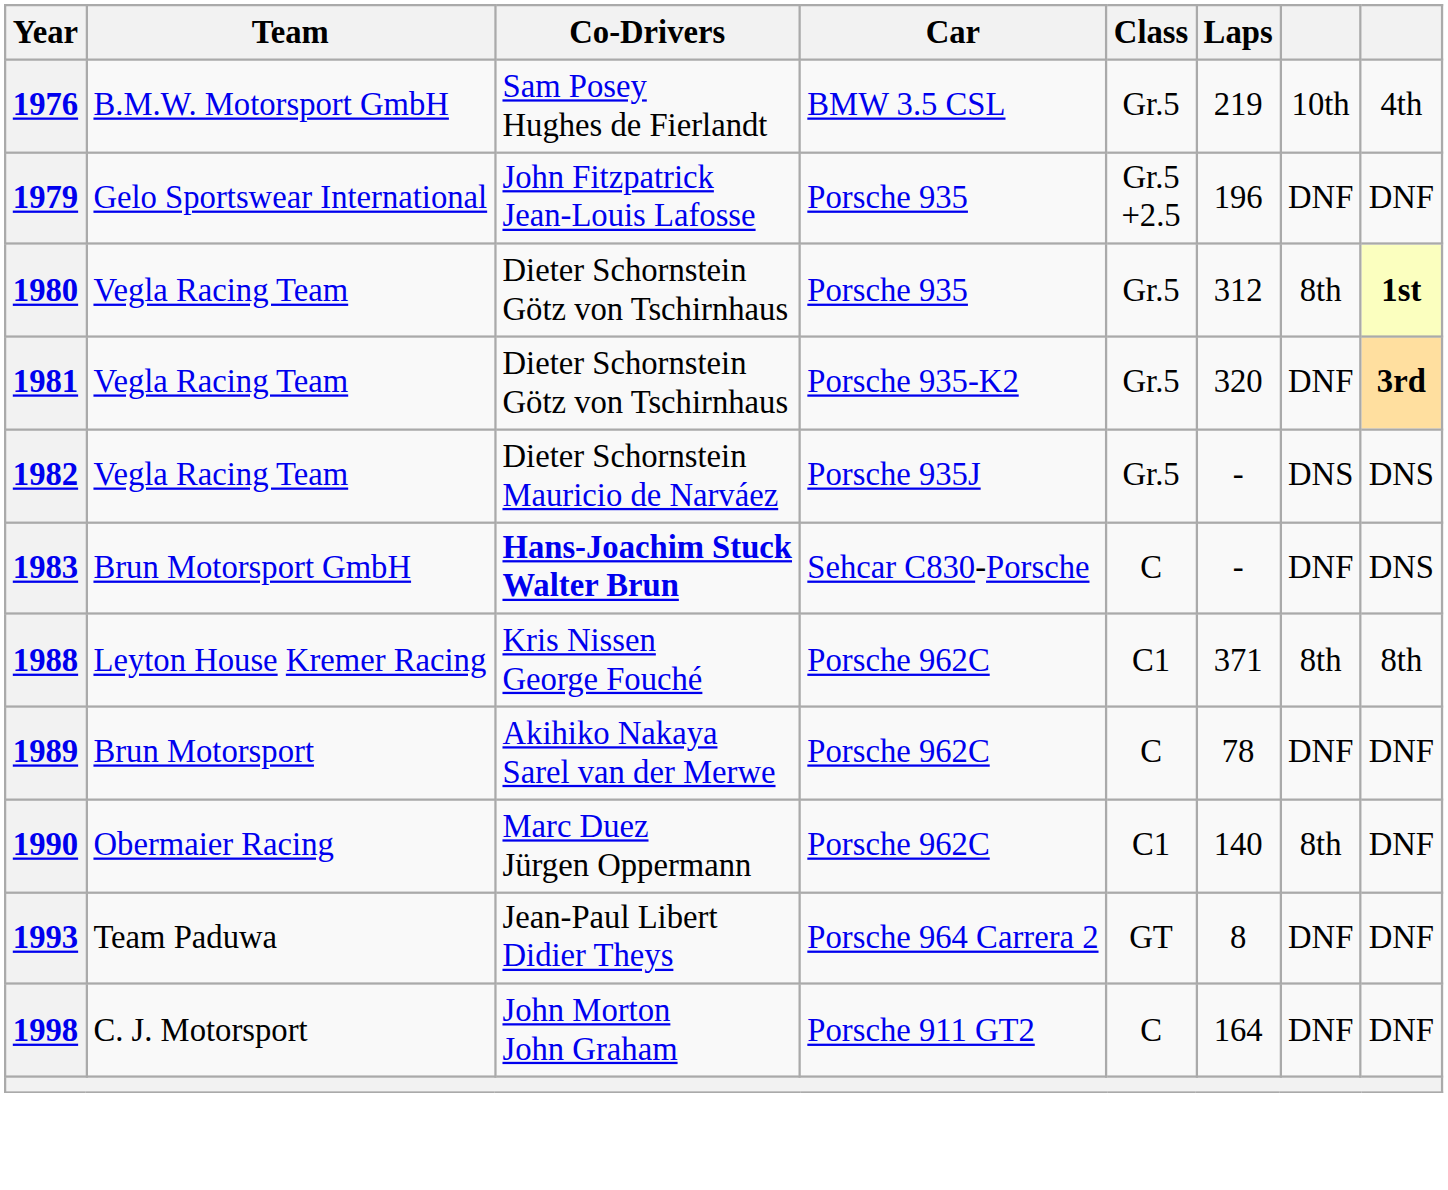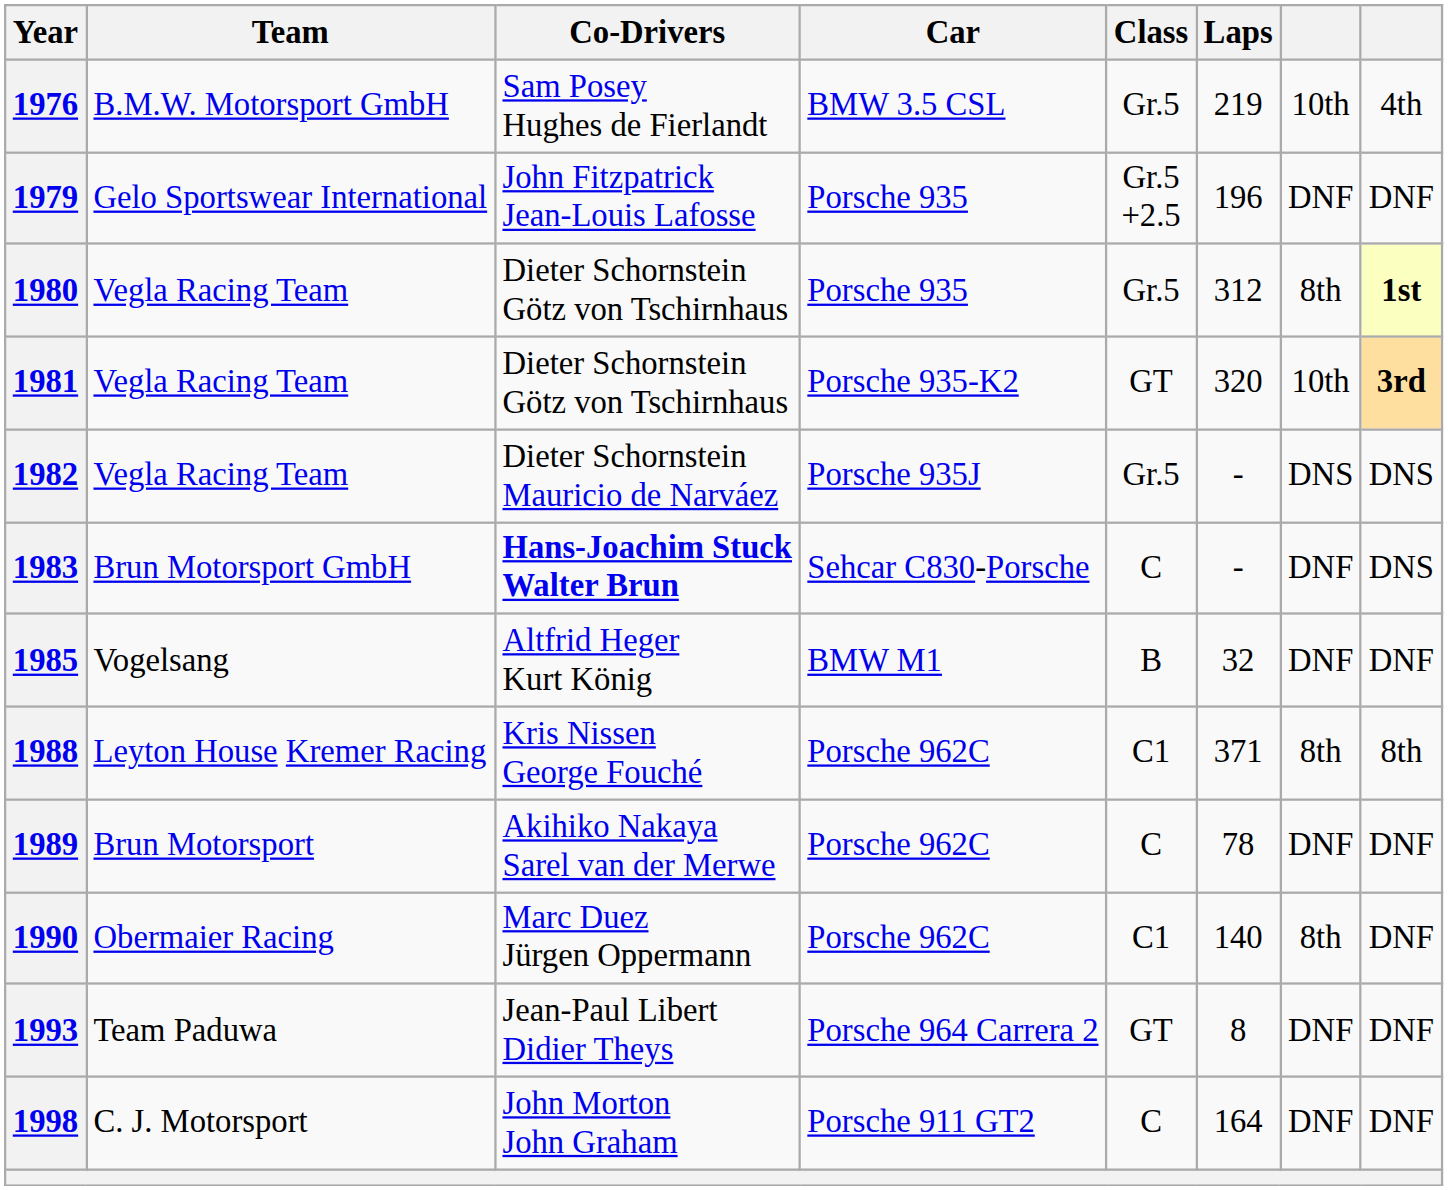1981 | Class: Gr.5 -> GT
1981 | column 7: DNF -> 10th
+ row: 1985 | Vogelsang | Altfrid Heger Kurt König | BMW M1 | B | 32 | DNF | DNF
